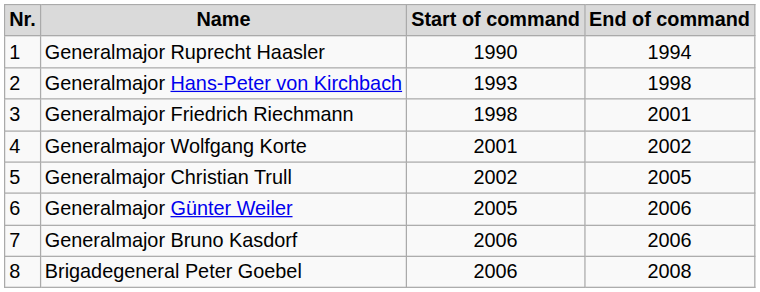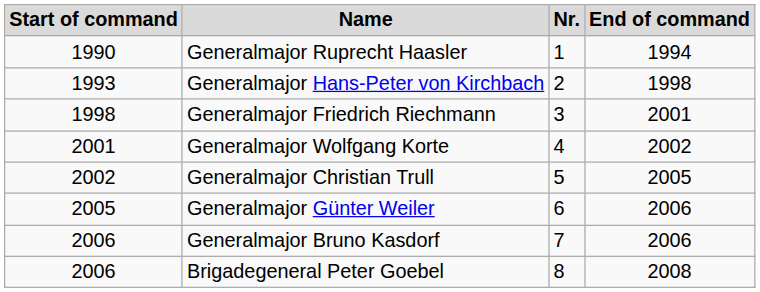columns swapped: Nr. <-> Start of command
